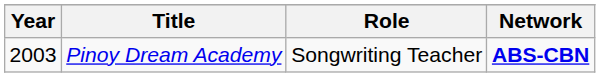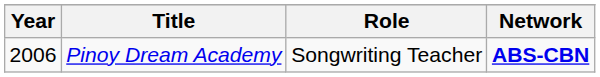Pinoy Dream Academy | Year: 2003 -> 2006
